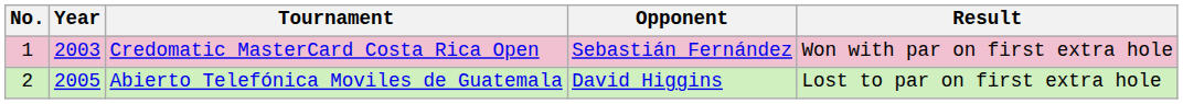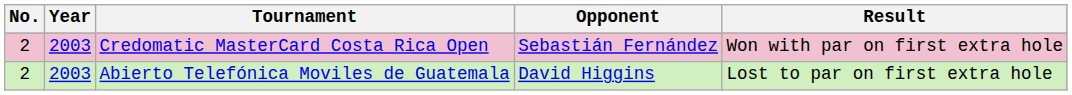Credomatic MasterCard Costa Rica Open | No.: 1 -> 2
Abierto Telefónica Moviles de Guatemala | Year: 2005 -> 2003
